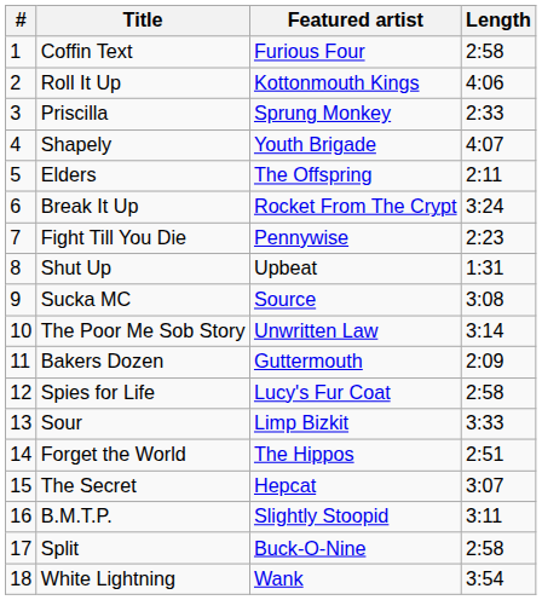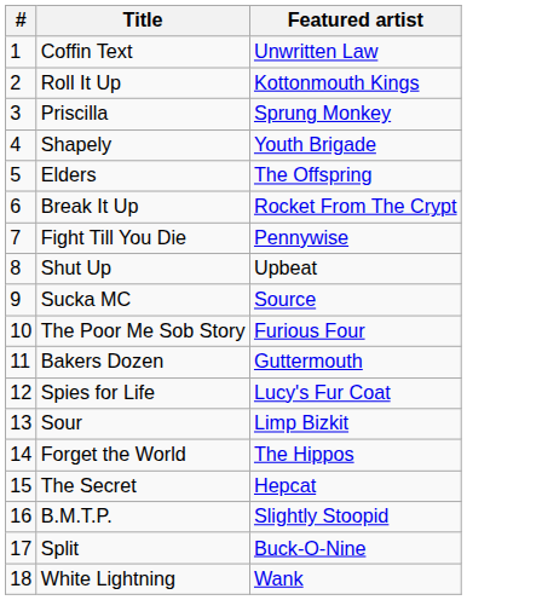- column: Length | 2:58 | 4:06 | 2:33 | 4:07 | 2:11 | 3:24 | 2:23 | 1:31 | 3:08 | 3:14 | 2:09 | 2:58 | 3:33 | 2:51 | 3:07 | 3:11 | 2:58 | 3:54
Coffin Text | Featured artist: Furious Four -> Unwritten Law
The Poor Me Sob Story | Featured artist: Unwritten Law -> Furious Four
